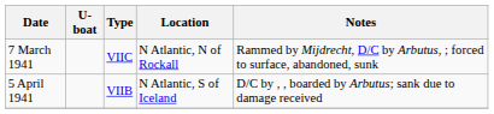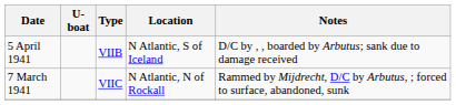rows swapped: 7 March 1941 <-> 5 April 1941
